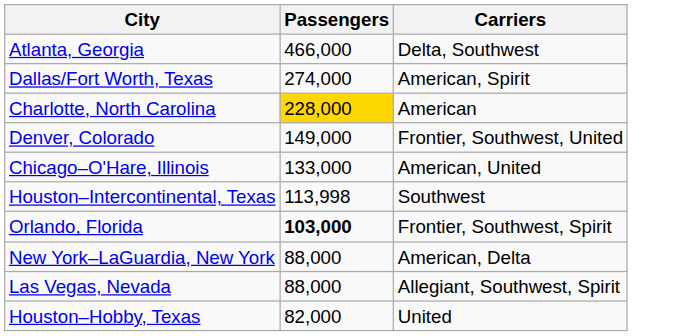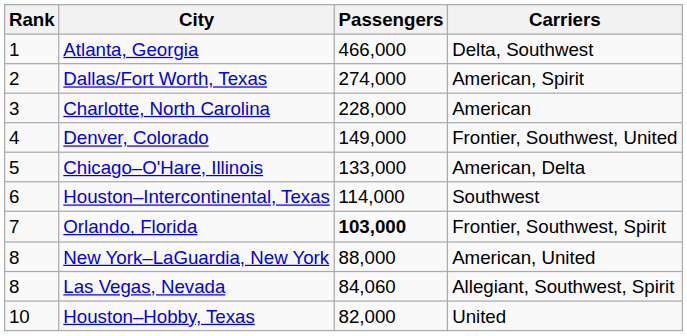+ column: Rank | 1 | 2 | 3 | 4 | 5 | 6 | 7 | 8 | 8 | 10
Charlotte, North Carolina | Passengers: gold background -> no background
Chicago–O'Hare, Illinois | Carriers: American, United -> American, Delta
Houston–Intercontinental, Texas | Passengers: 113,998 -> 114,000
New York–LaGuardia, New York | Carriers: American, Delta -> American, United
Las Vegas, Nevada | Passengers: 88,000 -> 84,060
